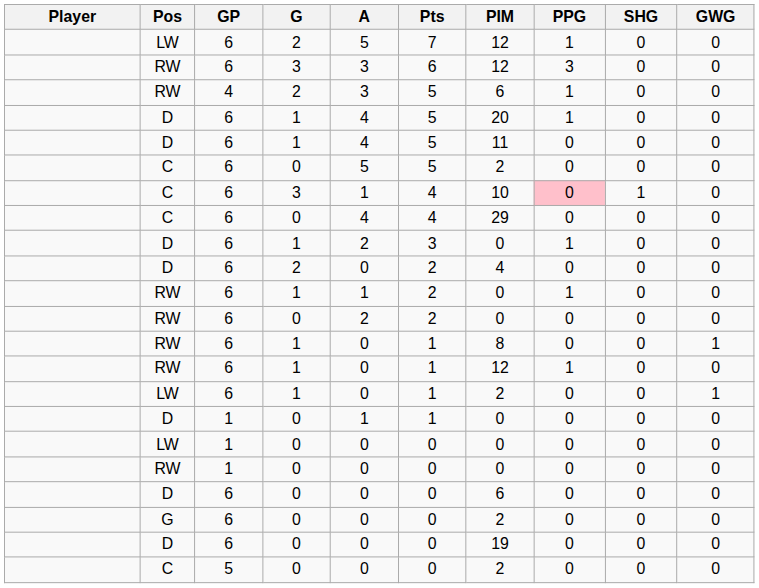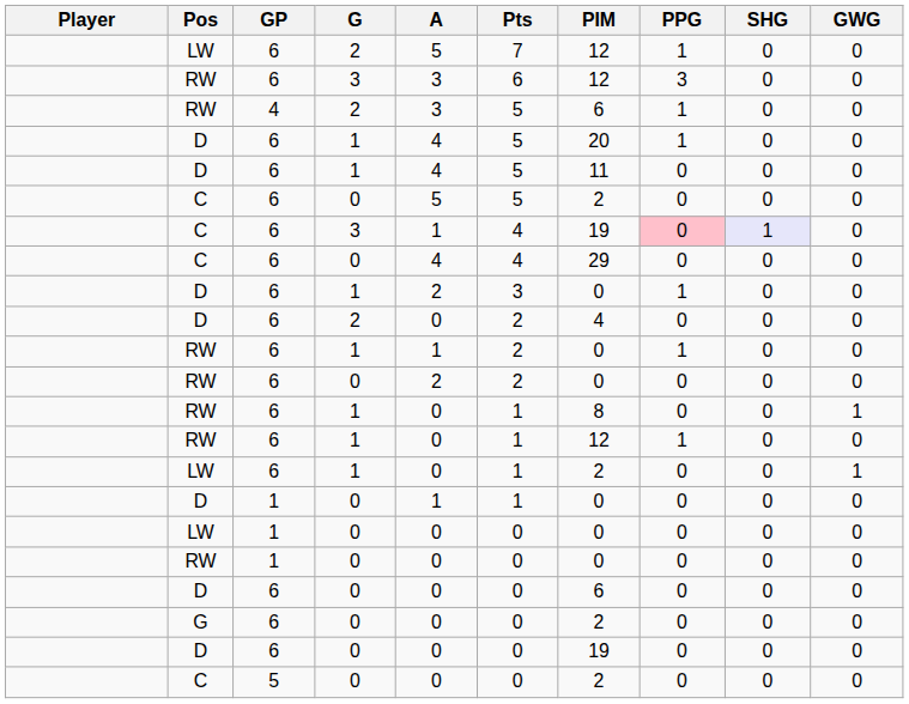C / 3 | PIM: 10 -> 19
C / 3 | SHG: no background -> lavender background
